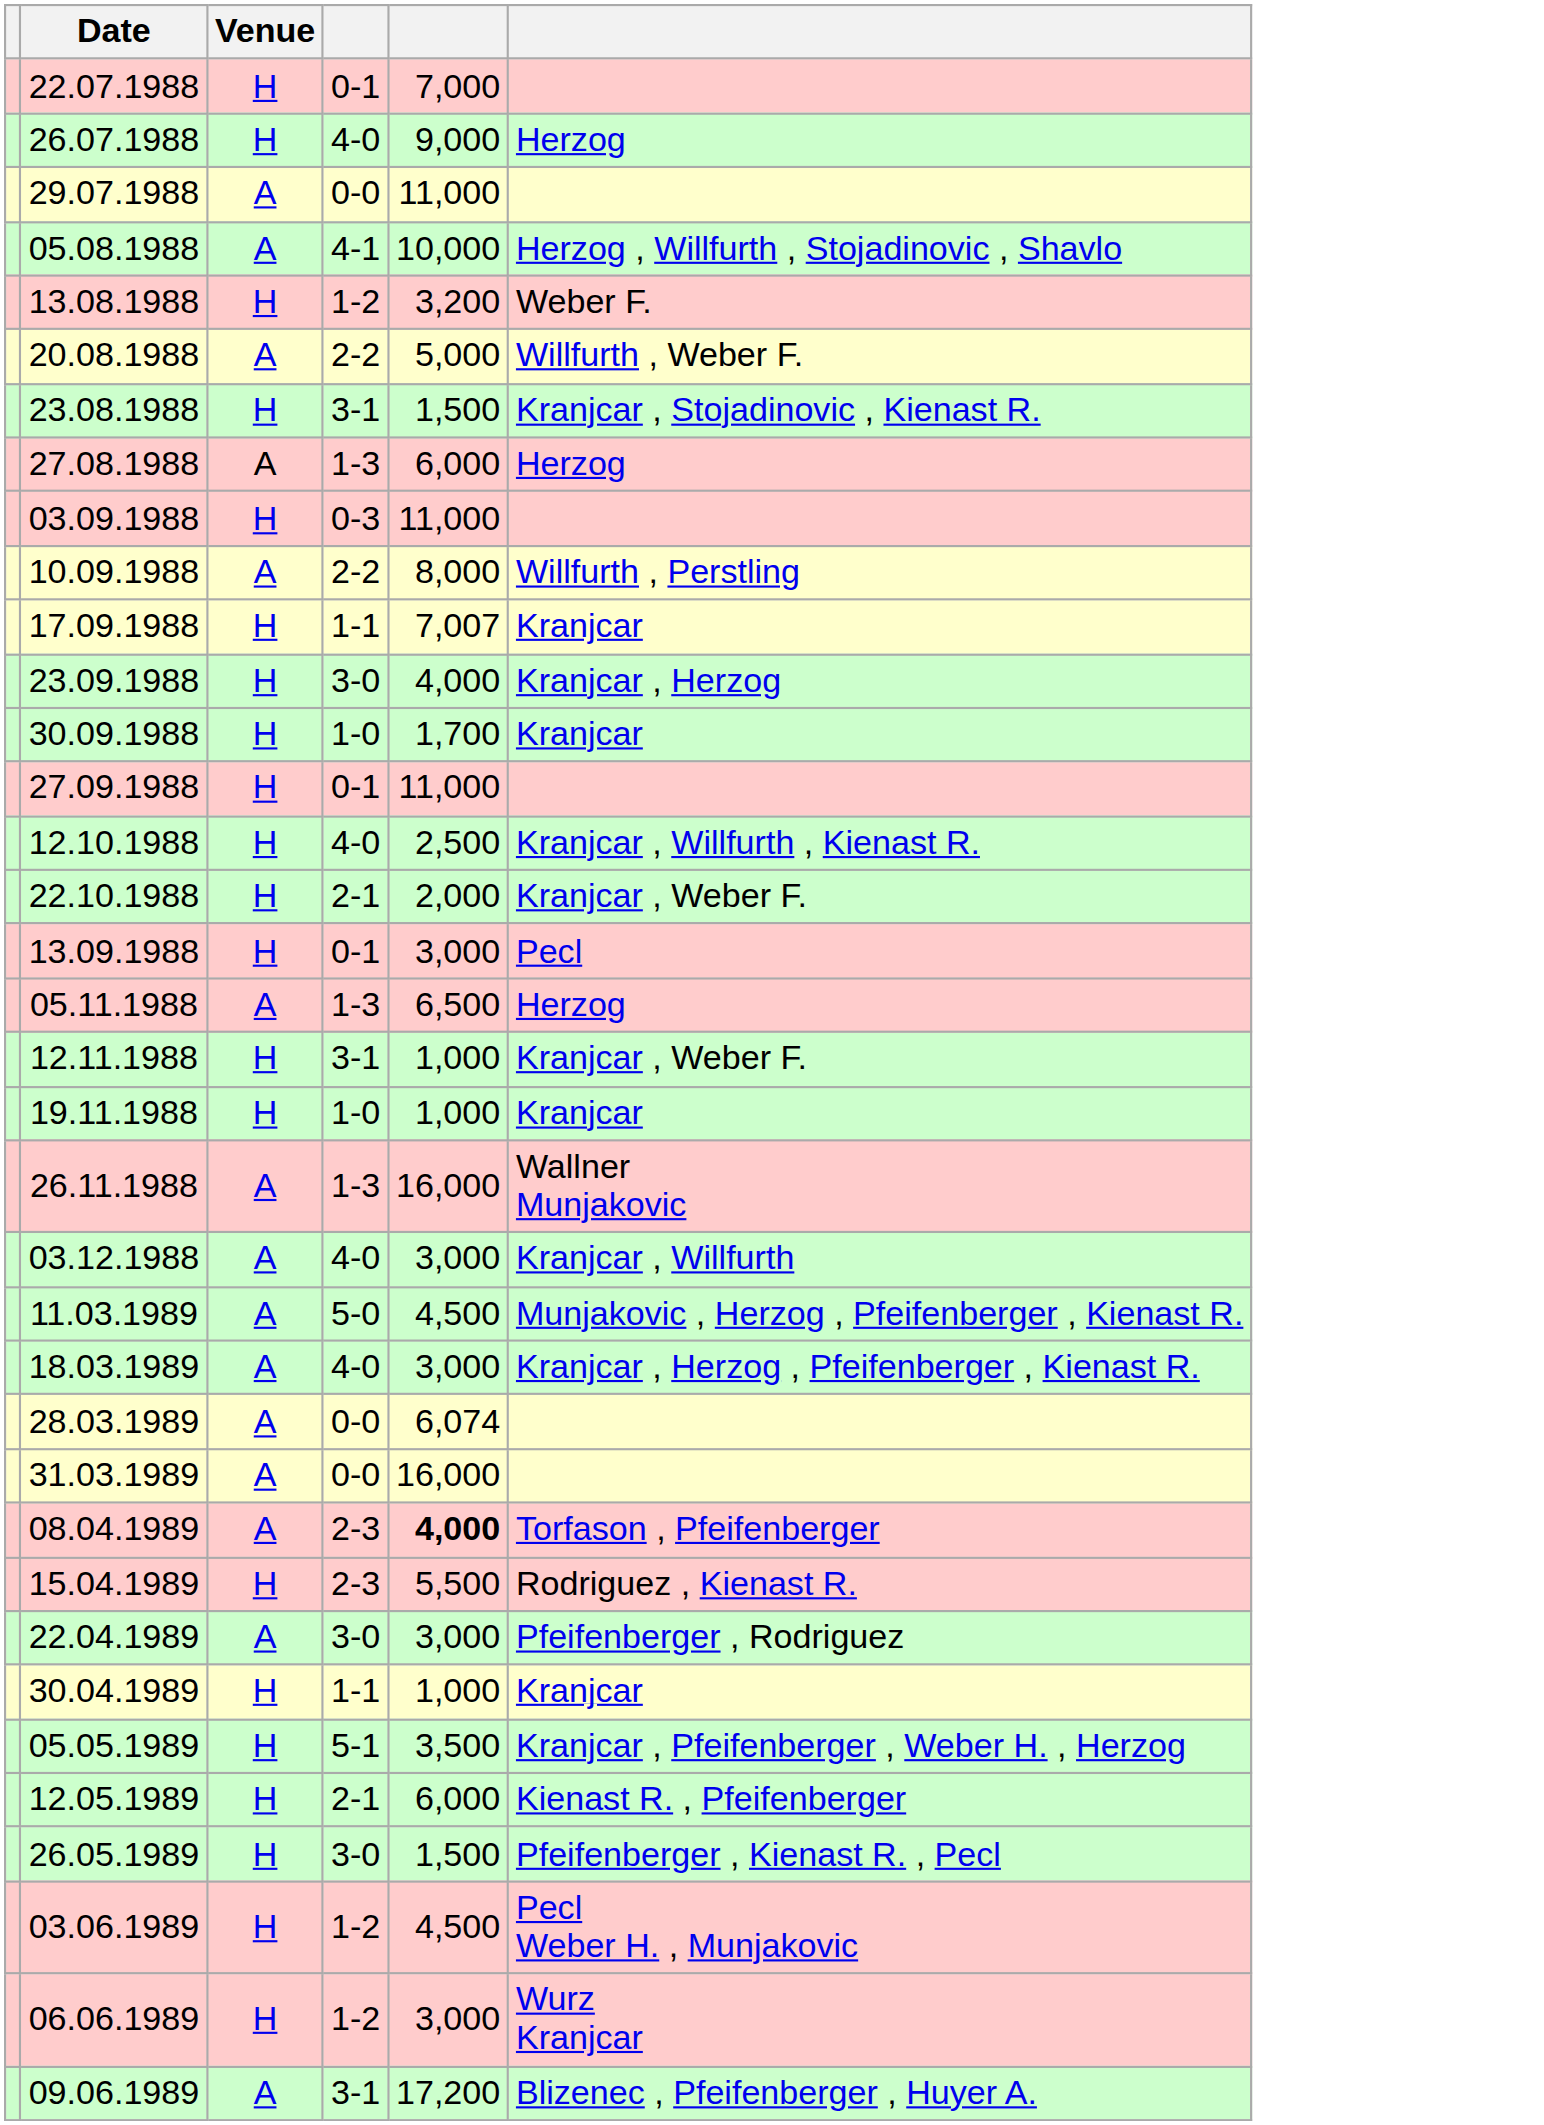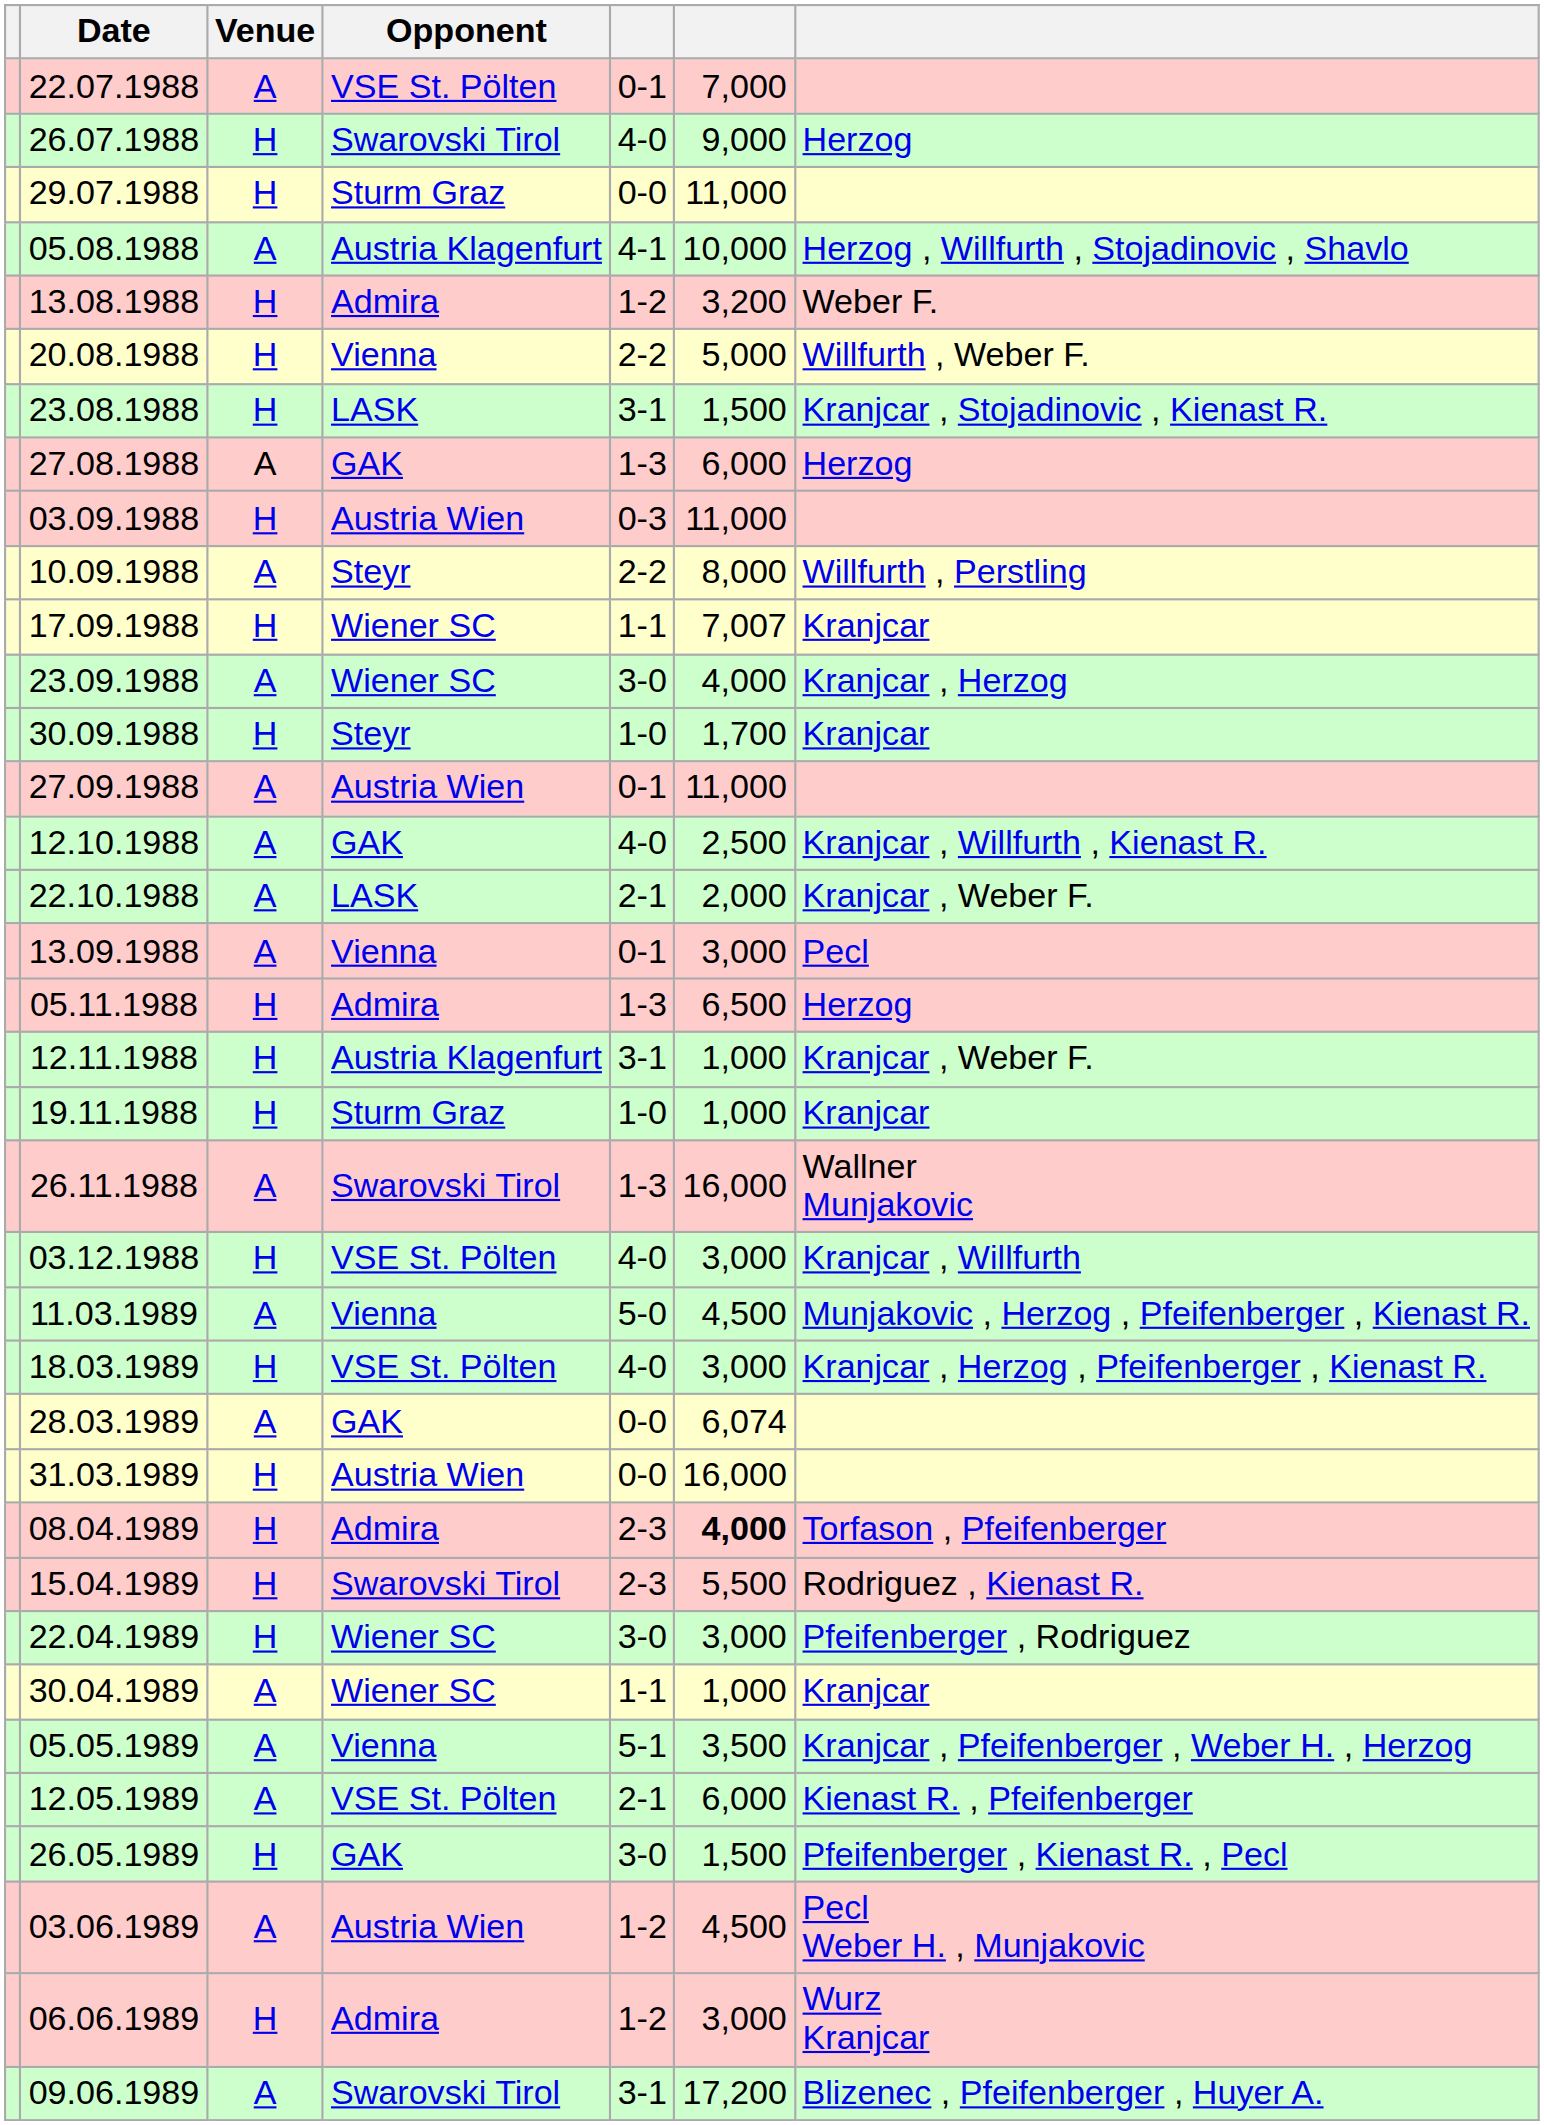+ column: Opponent | VSE St. Pölten | Swarovski Tirol | Sturm Graz | Austria Klagenfurt | Admira | Vienna | LASK | GAK | Austria Wien | Steyr | Wiener SC | Wiener SC | Steyr | Austria Wien | GAK | LASK | Vienna | Admira | Austria Klagenfurt | Sturm Graz | Swarovski Tirol | VSE St. Pölten | Vienna | VSE St. Pölten | GAK | Austria Wien | Admira | Swarovski Tirol | Wiener SC | Wiener SC | Vienna | VSE St. Pölten | GAK | Austria Wien | Admira | Swarovski Tirol
22.07.1988 | Venue: H -> A
29.07.1988 | Venue: A -> H
20.08.1988 | Venue: A -> H
23.09.1988 | Venue: H -> A
27.09.1988 | Venue: H -> A
12.10.1988 | Venue: H -> A
22.10.1988 | Venue: H -> A
13.09.1988 | Venue: H -> A
05.11.1988 | Venue: A -> H
03.12.1988 | Venue: A -> H
18.03.1989 | Venue: A -> H
31.03.1989 | Venue: A -> H
08.04.1989 | Venue: A -> H
22.04.1989 | Venue: A -> H
30.04.1989 | Venue: H -> A
05.05.1989 | Venue: H -> A
12.05.1989 | Venue: H -> A
03.06.1989 | Venue: H -> A
